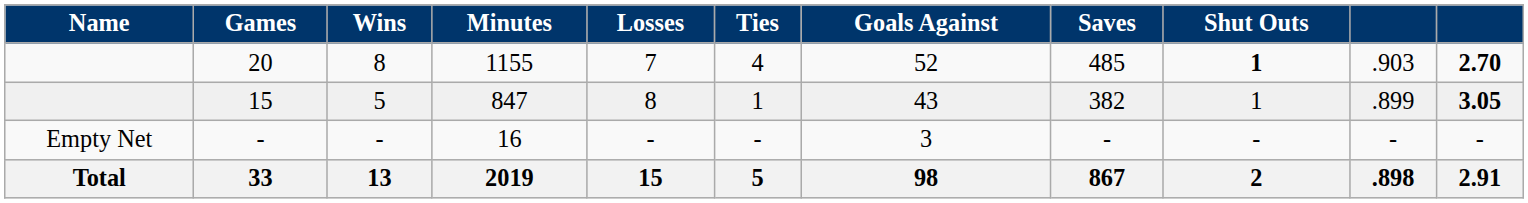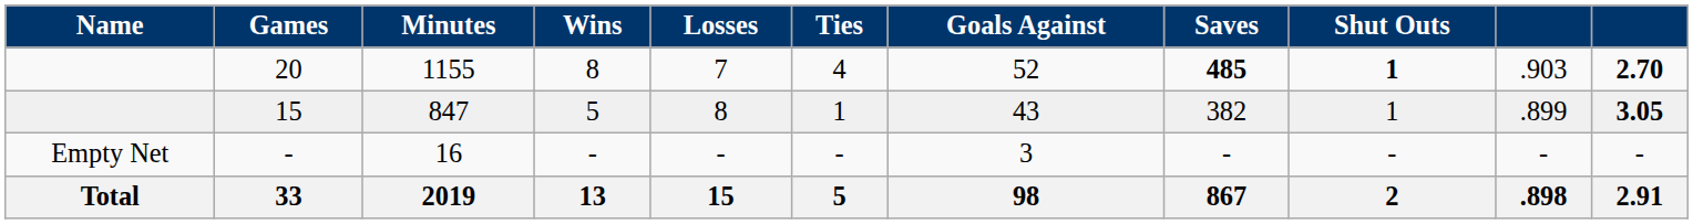columns swapped: Minutes <-> Wins
20 | Saves: normal -> bold
